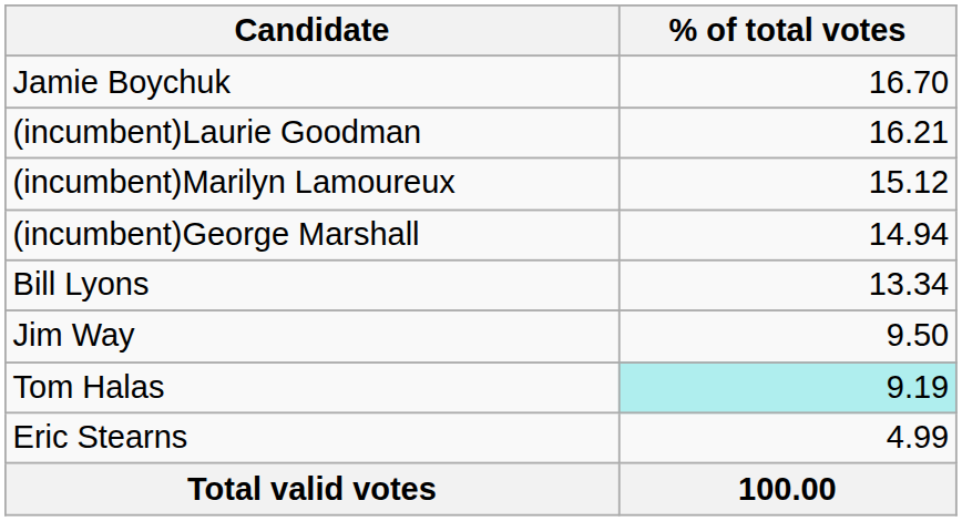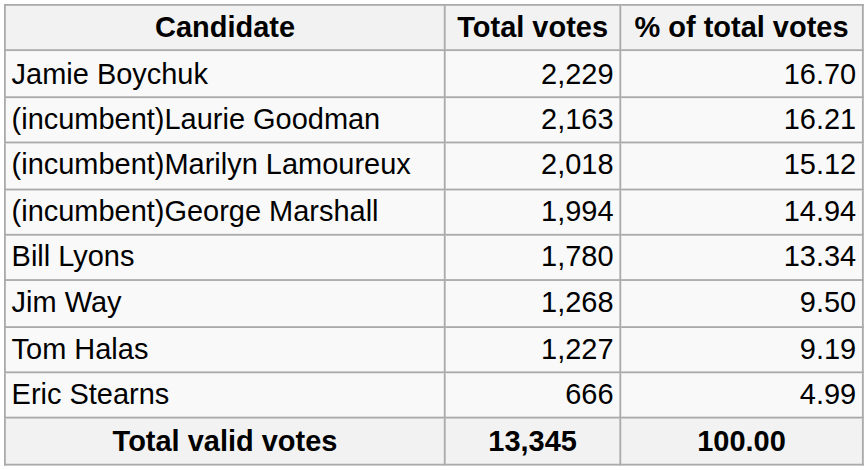+ column: Total votes | 2,229 | 2,163 | 2,018 | 1,994 | 1,780 | 1,268 | 1,227 | 666 | 13,345
Tom Halas | % of total votes: paleturquoise background -> no background
